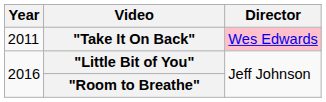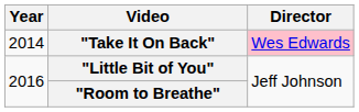"Take It On Back" | Year: 2011 -> 2014
